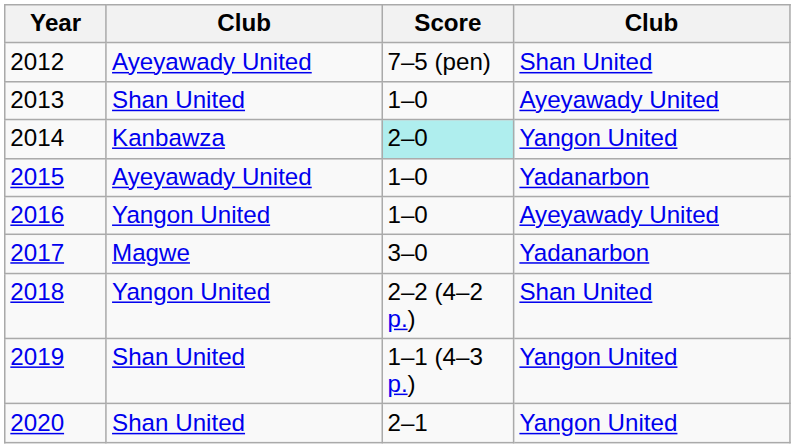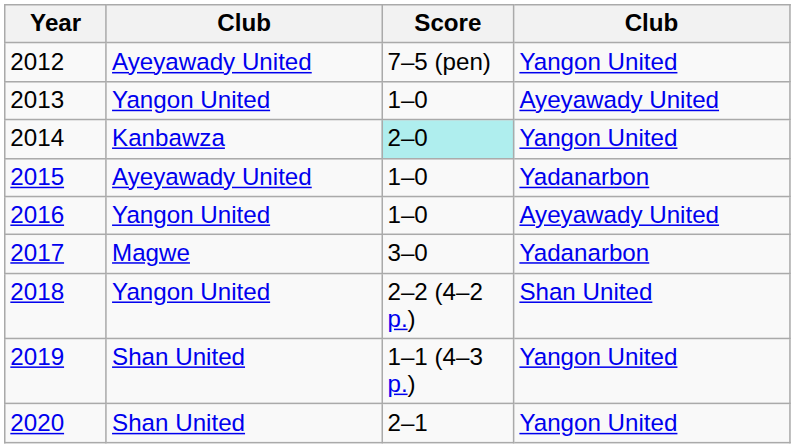2012 | column 4: Shan United -> Yangon United
2013 | column 2: Shan United -> Yangon United
